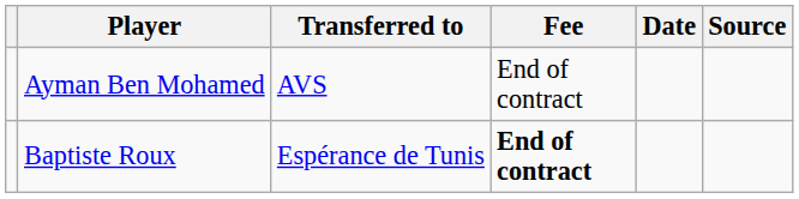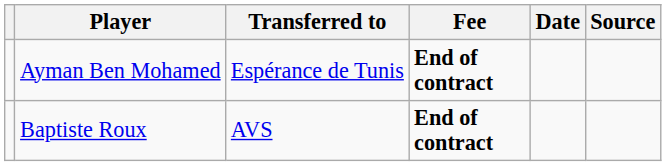Ayman Ben Mohamed | Transferred to: AVS -> Espérance de Tunis
Ayman Ben Mohamed | Fee: normal -> bold
Baptiste Roux | Transferred to: Espérance de Tunis -> AVS
